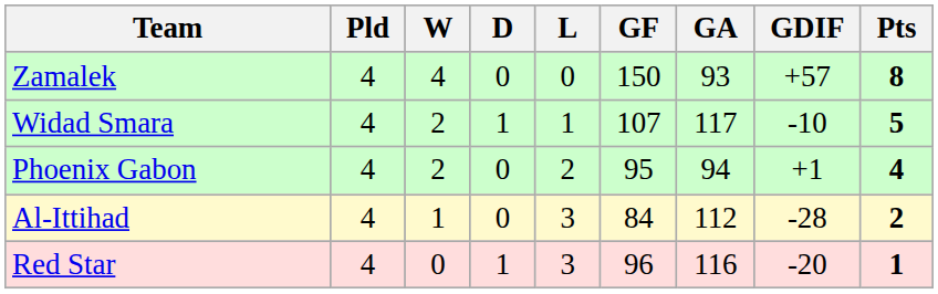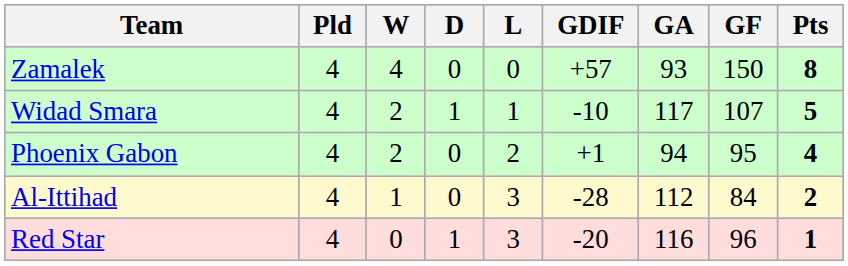columns swapped: GF <-> GDIF
